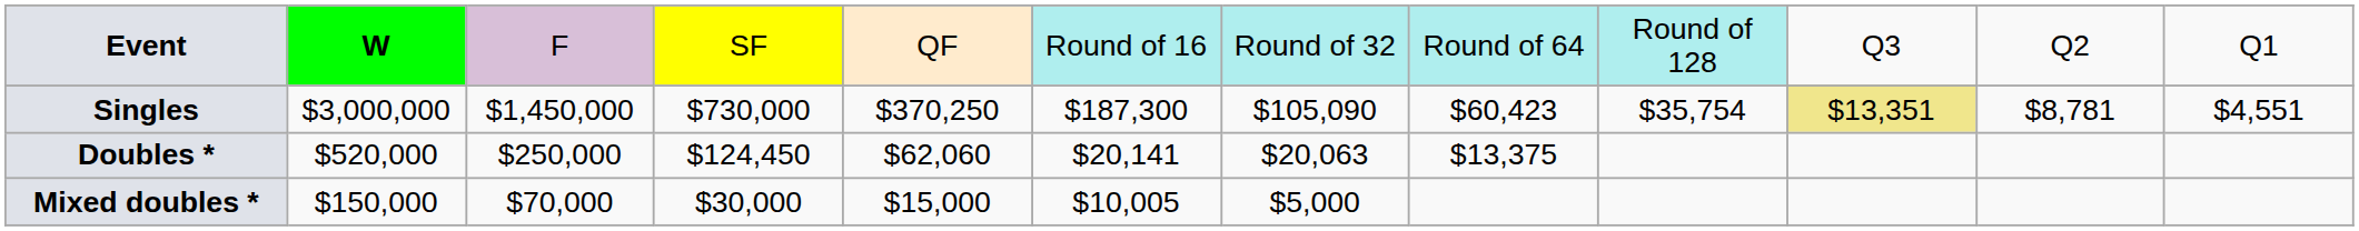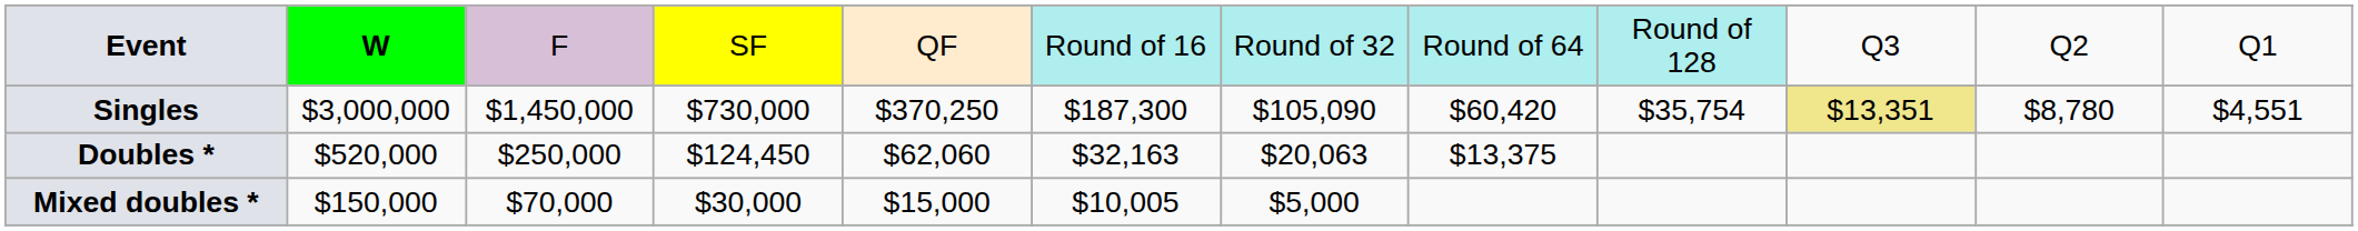Singles | column 8: $60,423 -> $60,420
Singles | column 11: $8,781 -> $8,780
Doubles * | column 6: $20,141 -> $32,163
